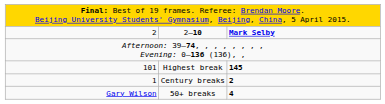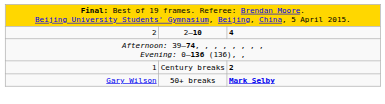2–10 | column 3: Mark Selby -> 4
- row: 101 | Highest break | 145
50+ breaks | column 3: 4 -> Mark Selby
